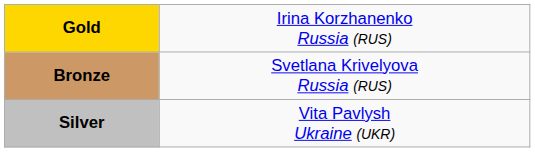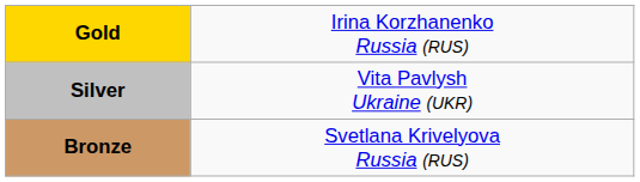rows swapped: Silver <-> Bronze
